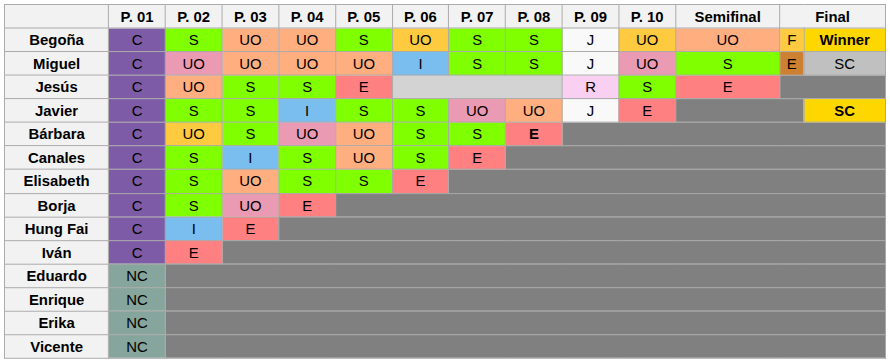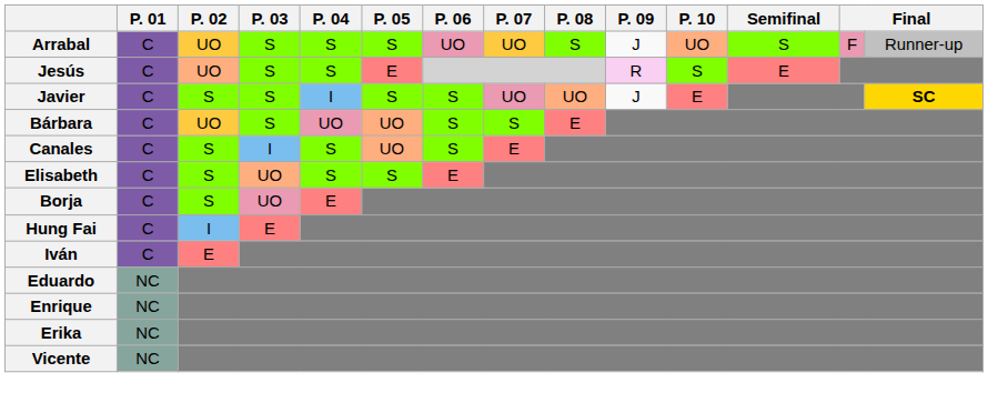- row: Begoña | C | S | UO | UO | S | UO | S | S | J | UO | UO | F | Winner
+ row: Arrabal | C | UO | S | S | S | UO | UO | S | J | UO | S | F | Runner-up
- row: Miguel | C | UO | UO | UO | UO | I | S | S | J | UO | S | E | SC
Bárbara | P. 08: bold -> normal
